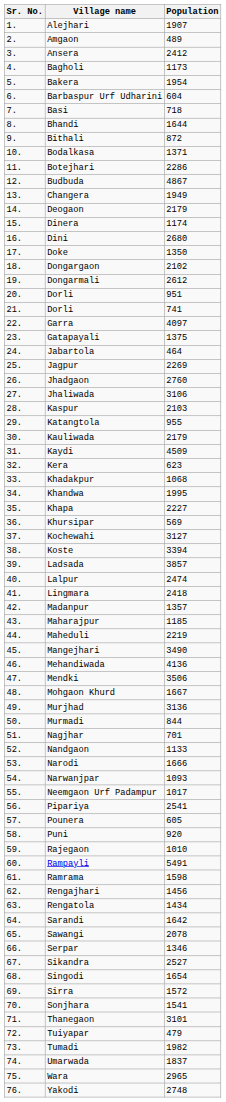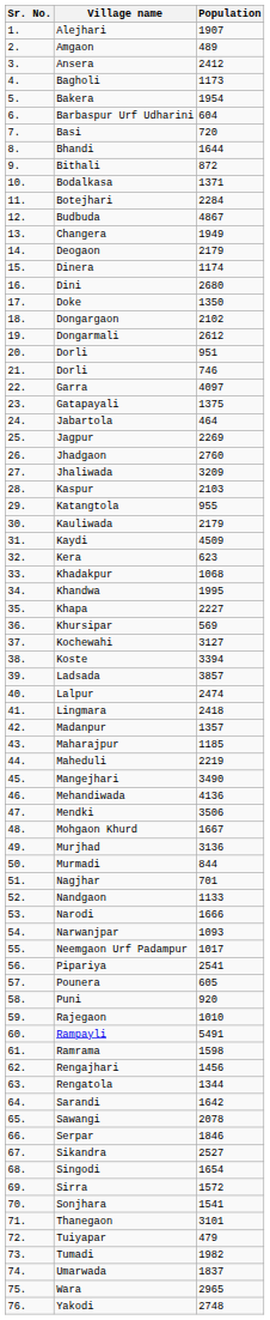Basi | Population: 718 -> 720
Botejhari | Population: 2286 -> 2284
21. / Dorli | Population: 741 -> 746
Jhaliwada | Population: 3106 -> 3209
Rengatola | Population: 1434 -> 1344
Serpar | Population: 1346 -> 1846
